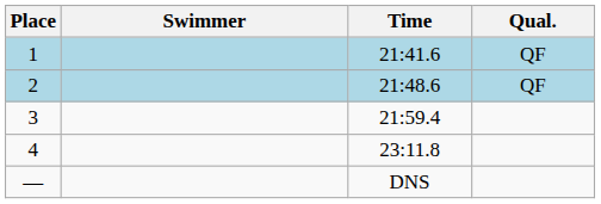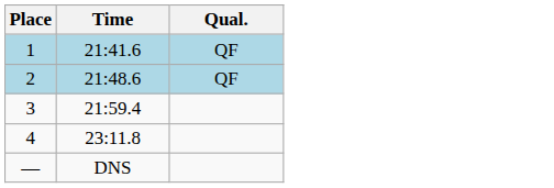- column: Swimmer
